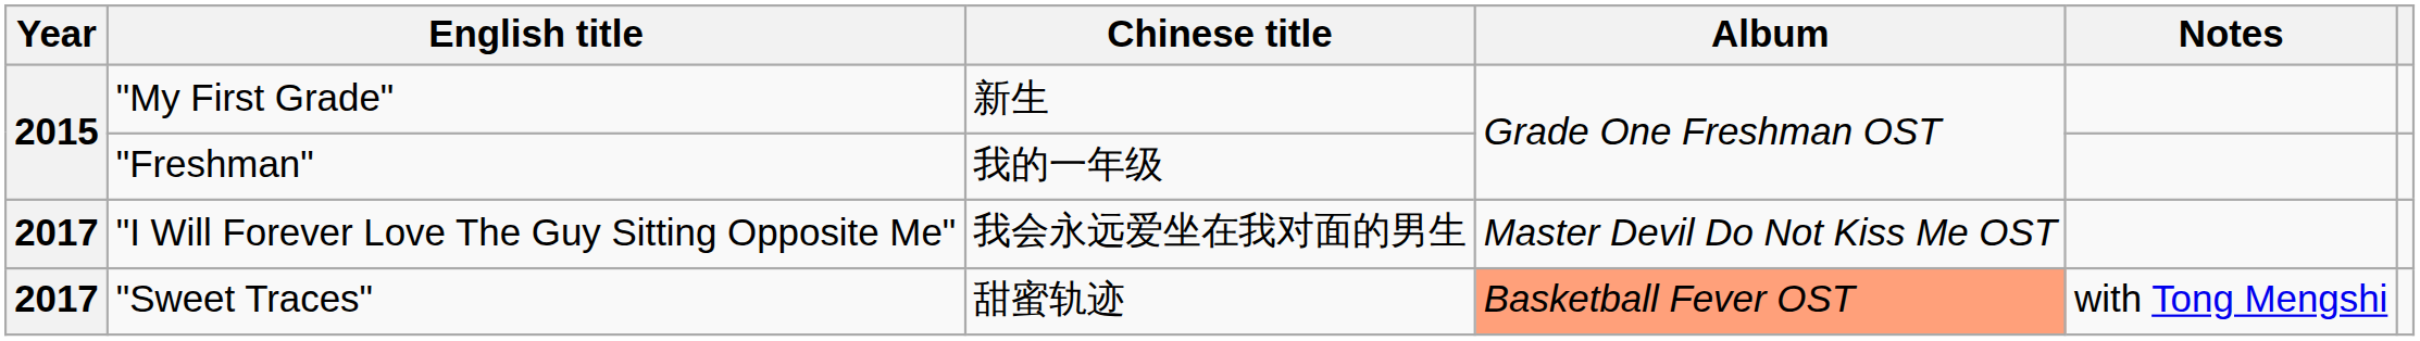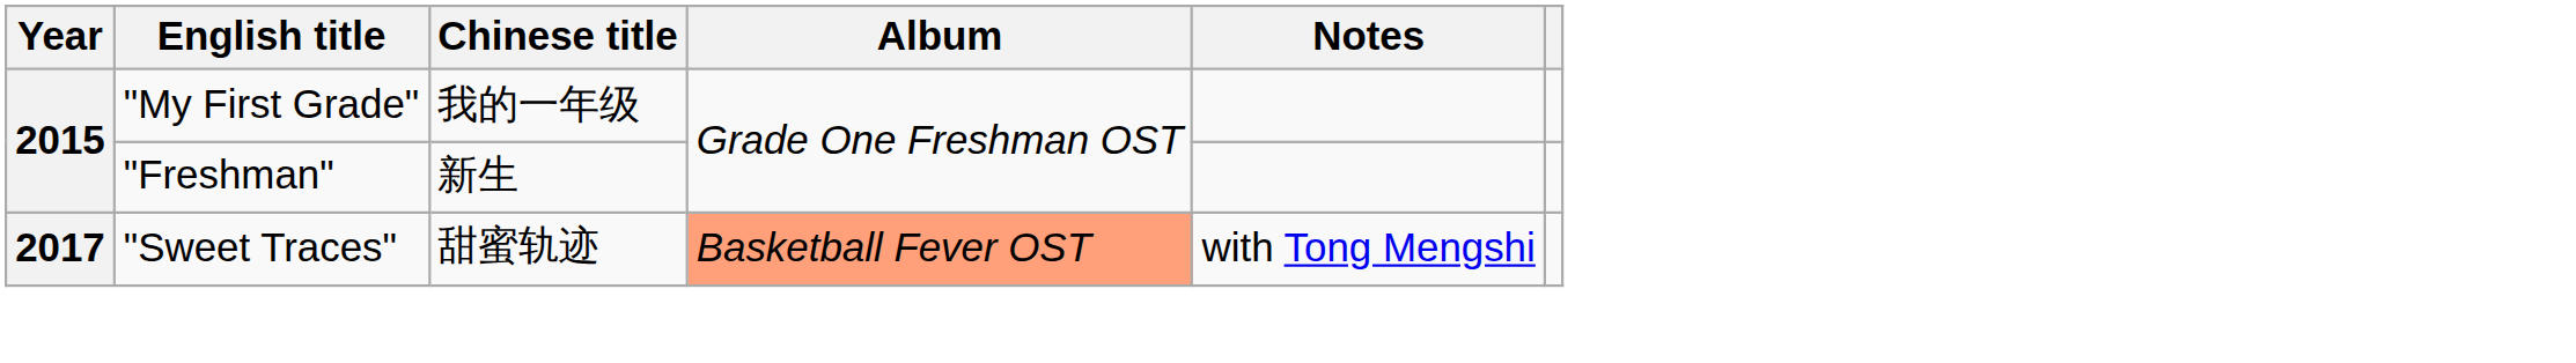"My First Grade" | Chinese title: 新生 -> 我的一年级
"Freshman" | Chinese title: 我的一年级 -> 新生
- row: 2017 | "I Will Forever Love The Guy Sitting Opposite Me" | 我会永远爱坐在我对面的男生 | Master Devil Do Not Kiss Me OST
